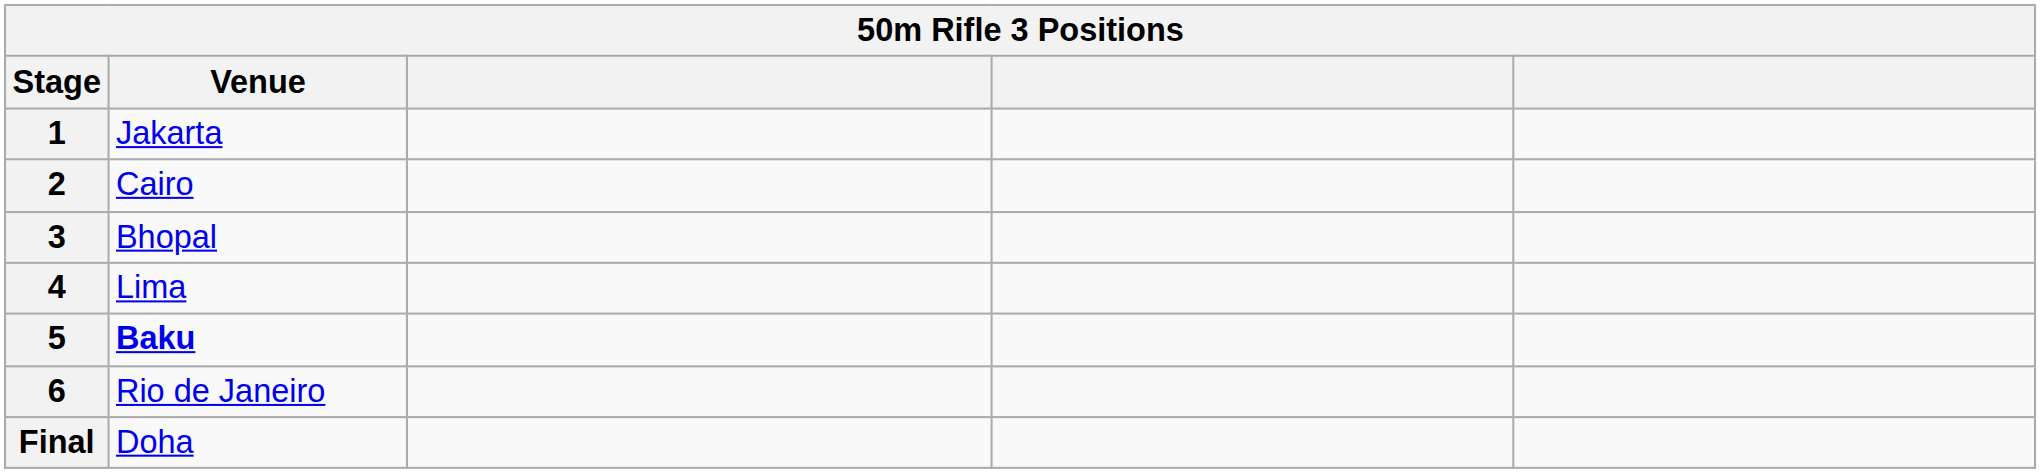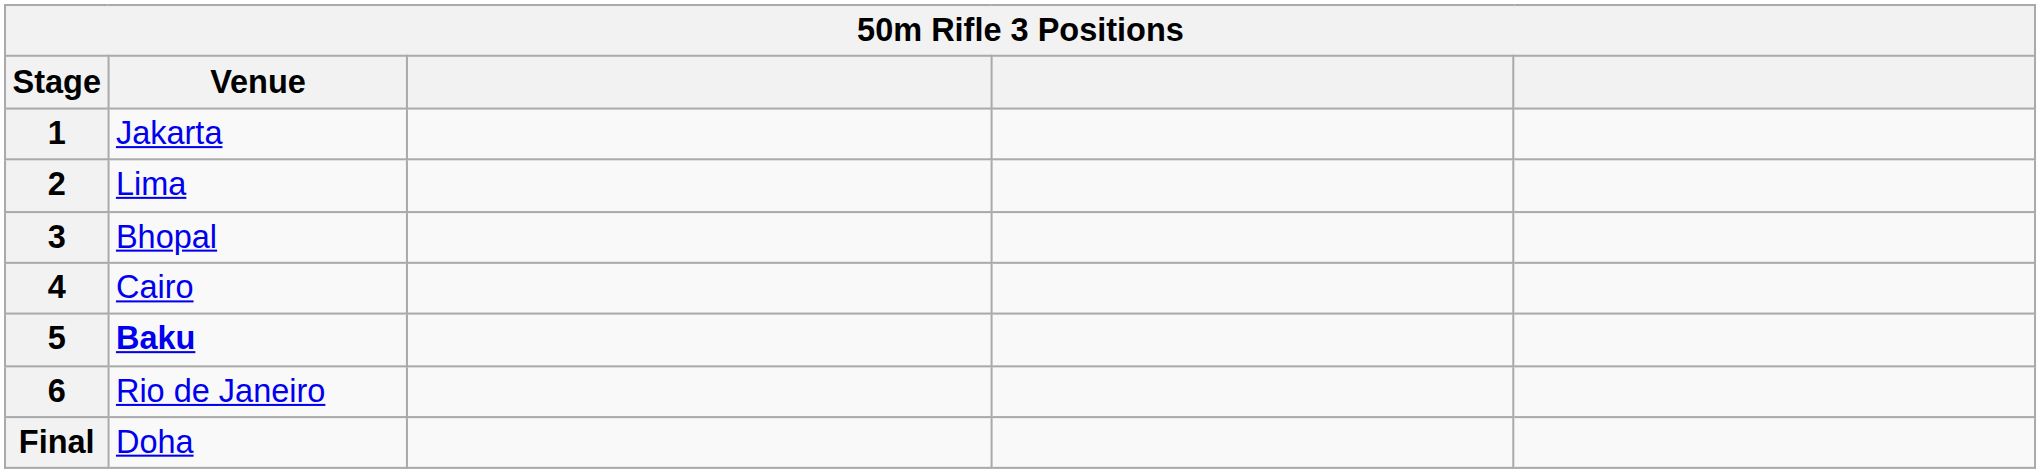2 | Venue: Cairo -> Lima
4 | Venue: Lima -> Cairo
